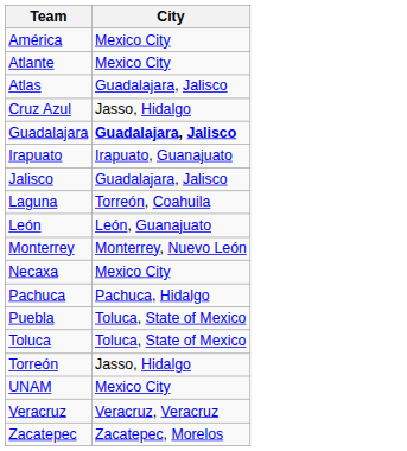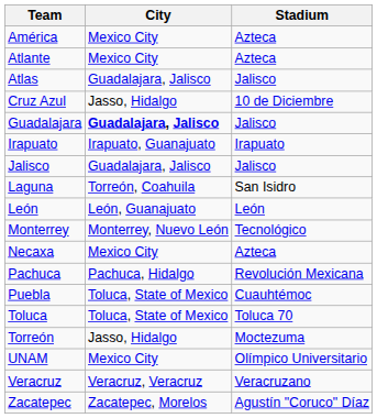+ column: Stadium | Azteca | Azteca | Jalisco | 10 de Diciembre | Jalisco | Irapuato | Jalisco | San Isidro | León | Tecnológico | Azteca | Revolución Mexicana | Cuauhtémoc | Toluca 70 | Moctezuma | Olímpico Universitario | Veracruzano | Agustín "Coruco" Díaz
